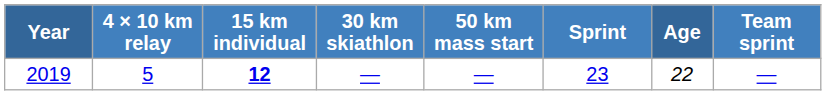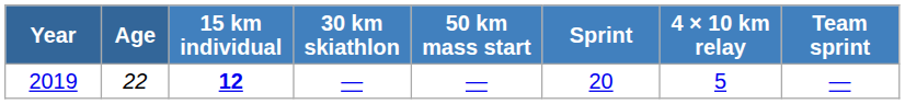columns swapped: Age <-> 4 × 10 km relay
2019 | Sprint: 23 -> 20
